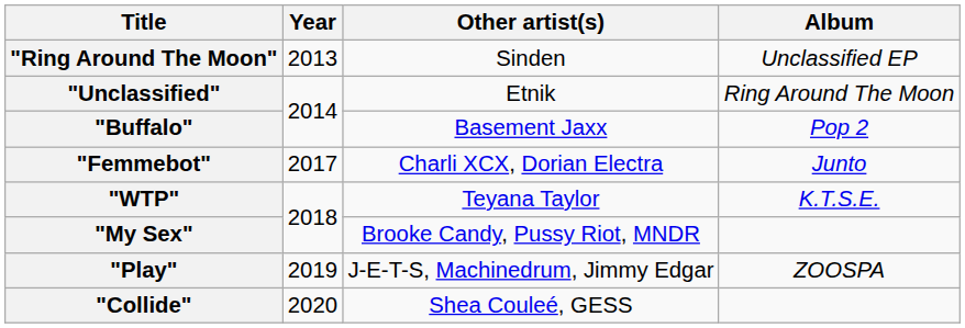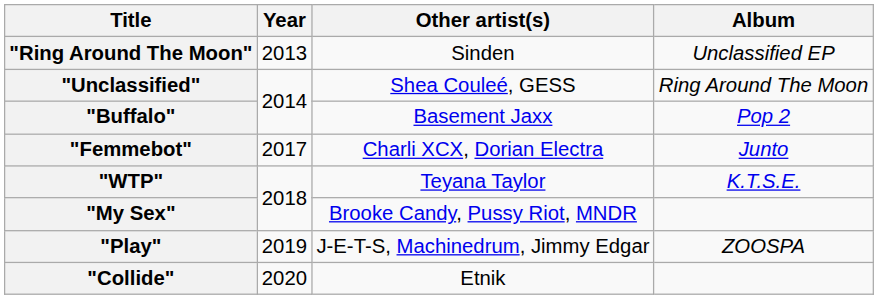"Unclassified" | Other artist(s): Etnik -> Shea Couleé, GESS
"Collide" | Other artist(s): Shea Couleé, GESS -> Etnik
